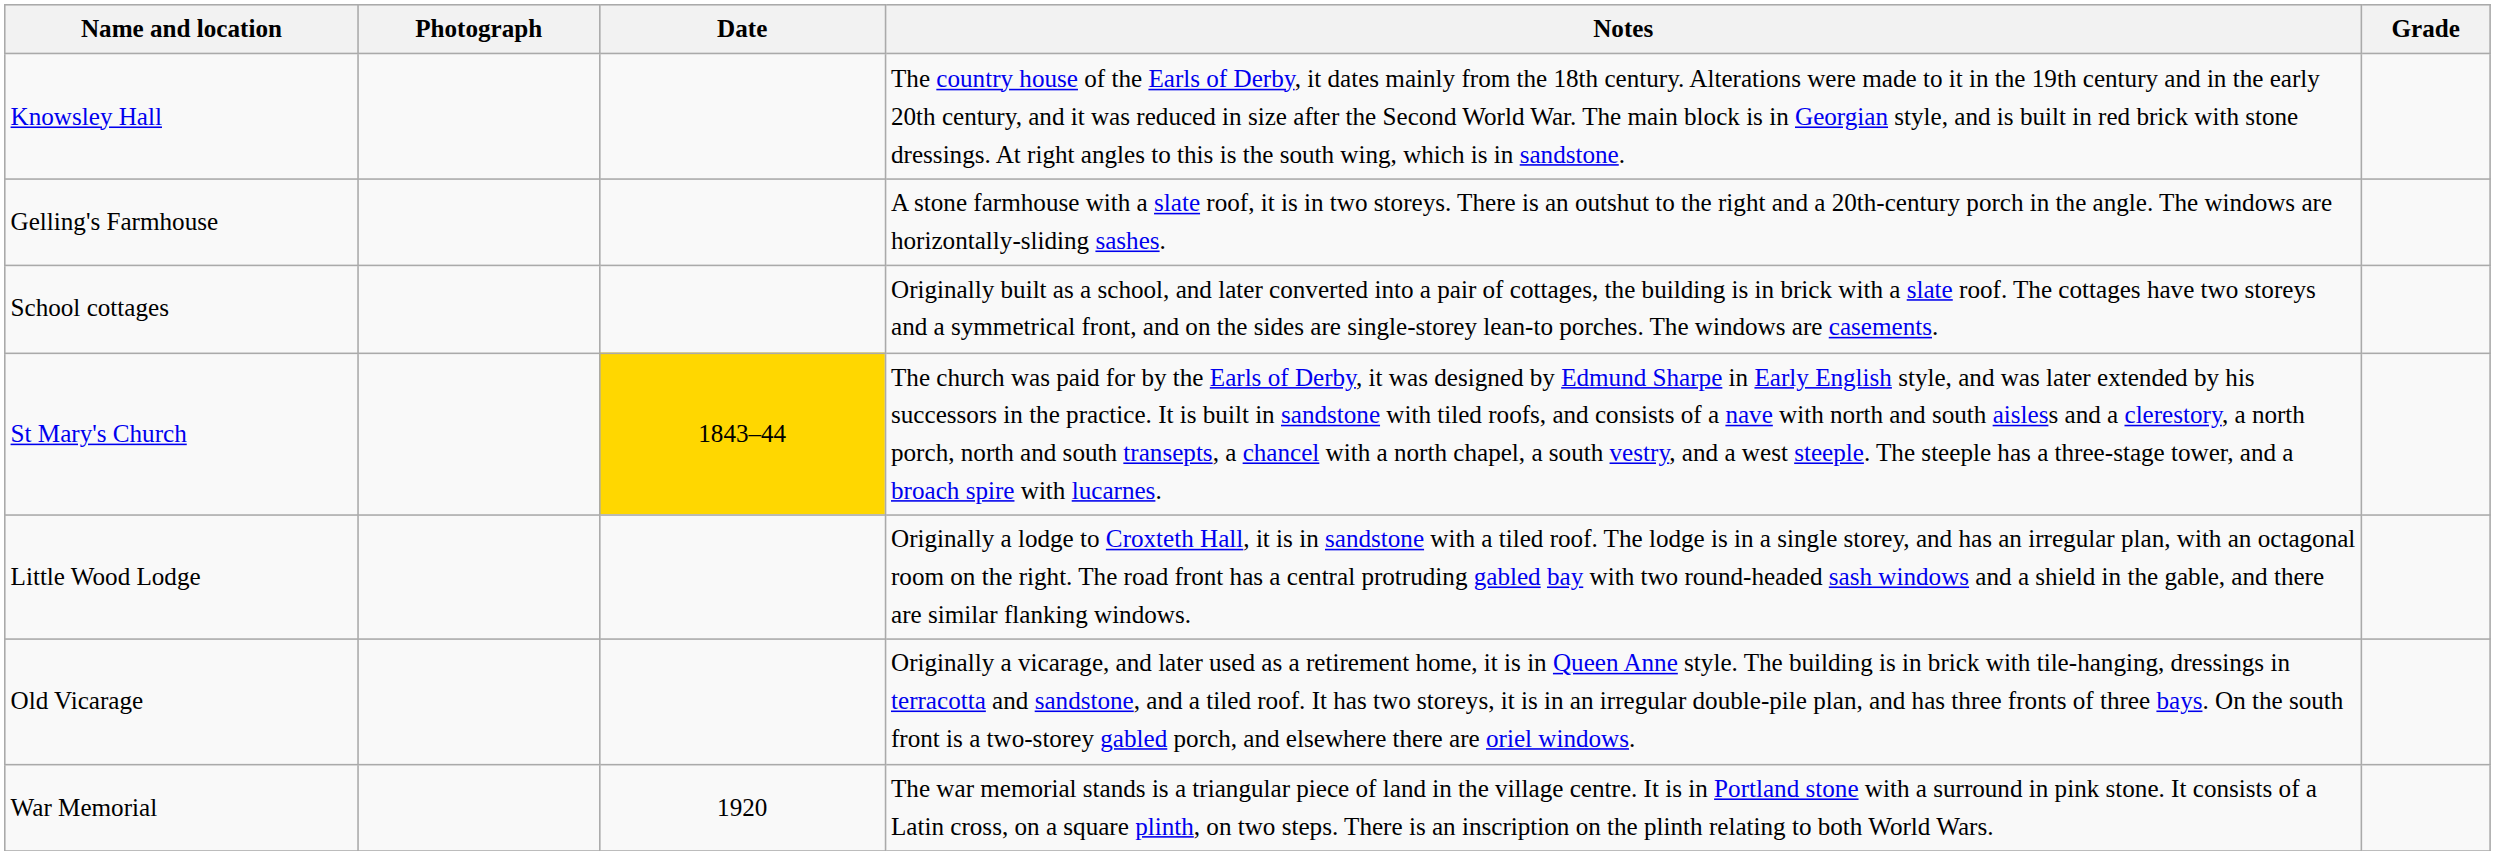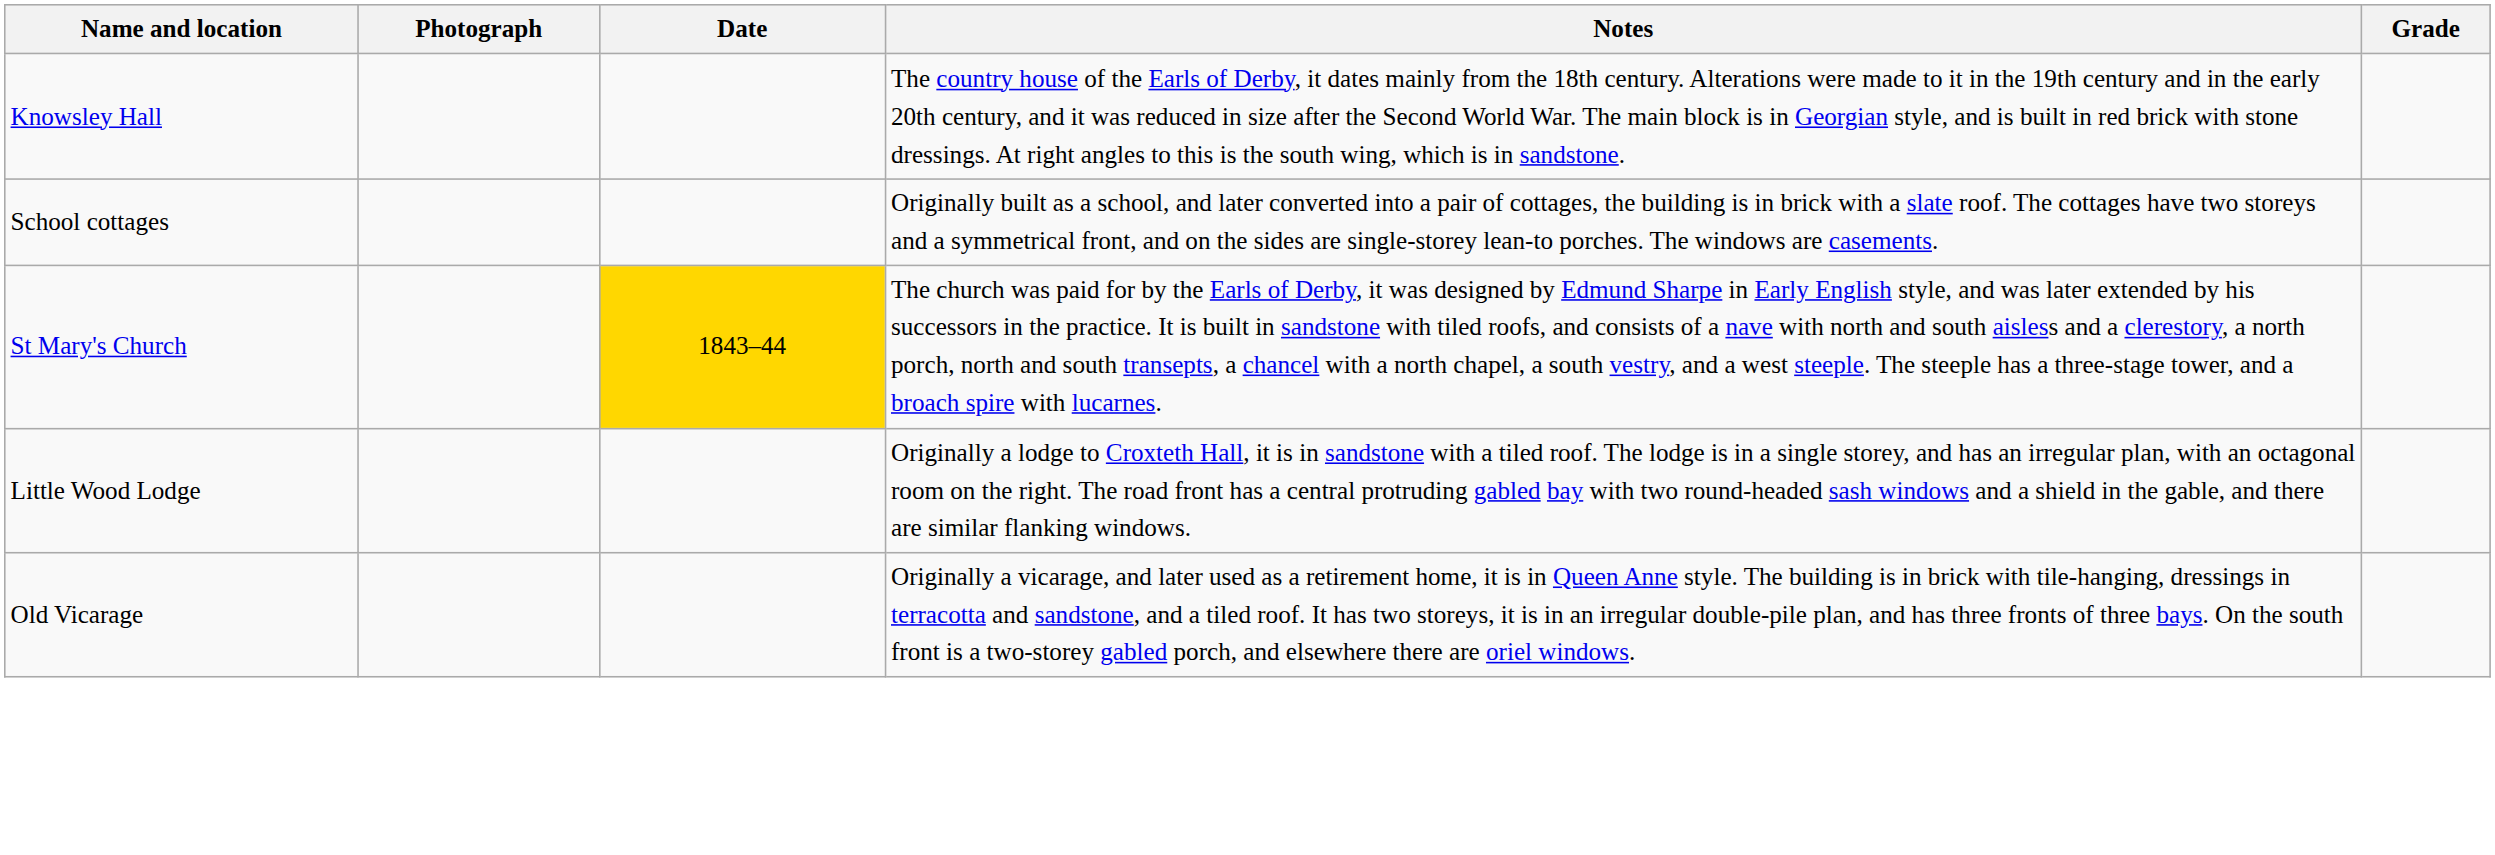- row: Gelling's Farmhouse | A stone farmhouse with a slate roof, it is in two storeys. There is an outshut to the right and a 20th-century porch in the angle. The windows are horizontally-sliding sashes.
- row: War Memorial | 1920 | The war memorial stands is a triangular piece of land in the village centre. It is in Portland stone with a surround in pink stone. It consists of a Latin cross, on a square plinth, on two steps. There is an inscription on the plinth relating to both World Wars.
